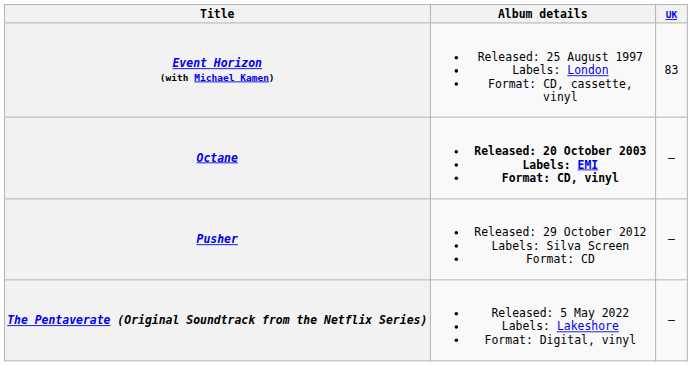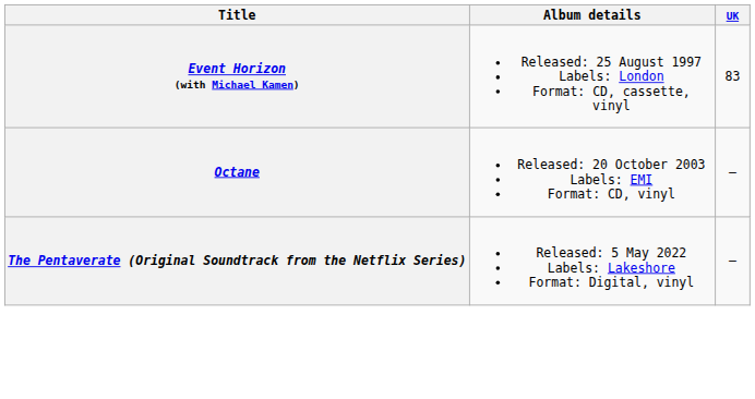Octane | Album details: bold -> normal
- row: Pusher | Released: 29 October 2012 Labels: Silva Screen Format: CD | –
